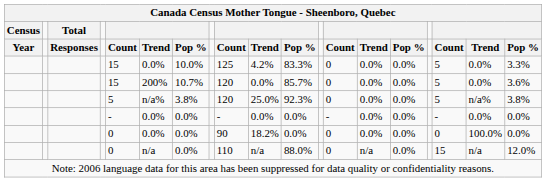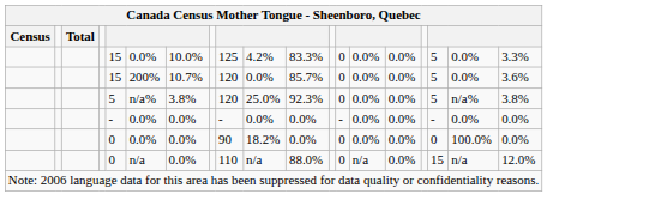- row: Year | Responses | Count | Trend | Pop % | Count | Trend | Pop % | Count | Trend | Pop % | Count | Trend | Pop %
